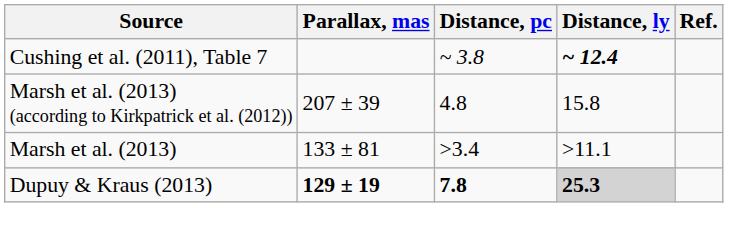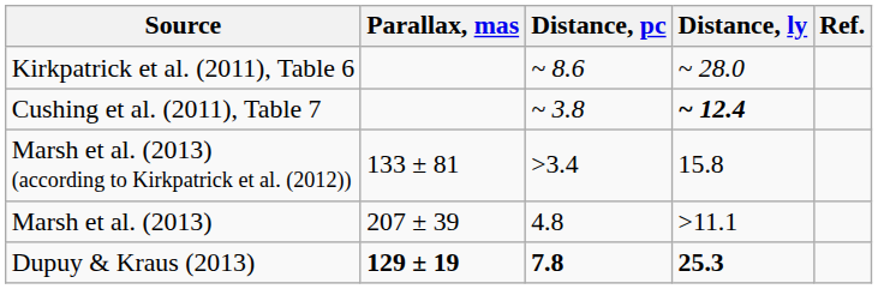+ row: Kirkpatrick et al. (2011), Table 6 | ~ 8.6 | ~ 28.0
Marsh et al. (2013) (according to Kirkpatrick et al. (2012)) | Parallax, mas: 207 ± 39 -> 133 ± 81
Marsh et al. (2013) (according to Kirkpatrick et al. (2012)) | Distance, pc: 4.8 -> >3.4
Marsh et al. (2013) | Parallax, mas: 133 ± 81 -> 207 ± 39
Marsh et al. (2013) | Distance, pc: >3.4 -> 4.8
Dupuy & Kraus (2013) | Distance, ly: lightgrey background -> no background
